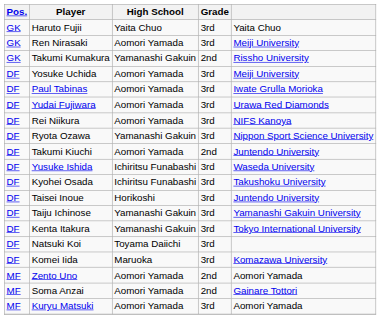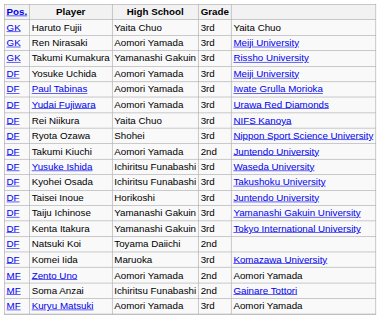Takumi Kumakura | Grade: 2nd -> 3rd
Rei Niikura | High School: Aomori Yamada -> Yaita Chuo
Ryota Ozawa | High School: Yamanashi Gakuin -> Shohei
Natsuki Koi | Grade: 3rd -> 2nd
Soma Anzai | High School: Aomori Yamada -> Ichiritsu Funabashi
